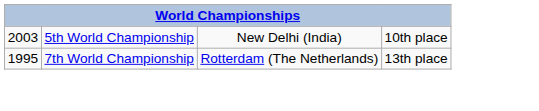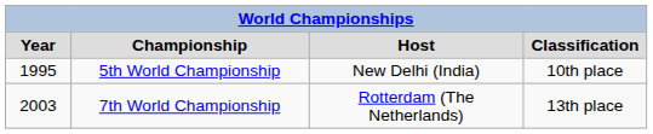+ row: Year | Championship | Host | Classification
5th World Championship | column 1: 2003 -> 1995
7th World Championship | column 1: 1995 -> 2003
